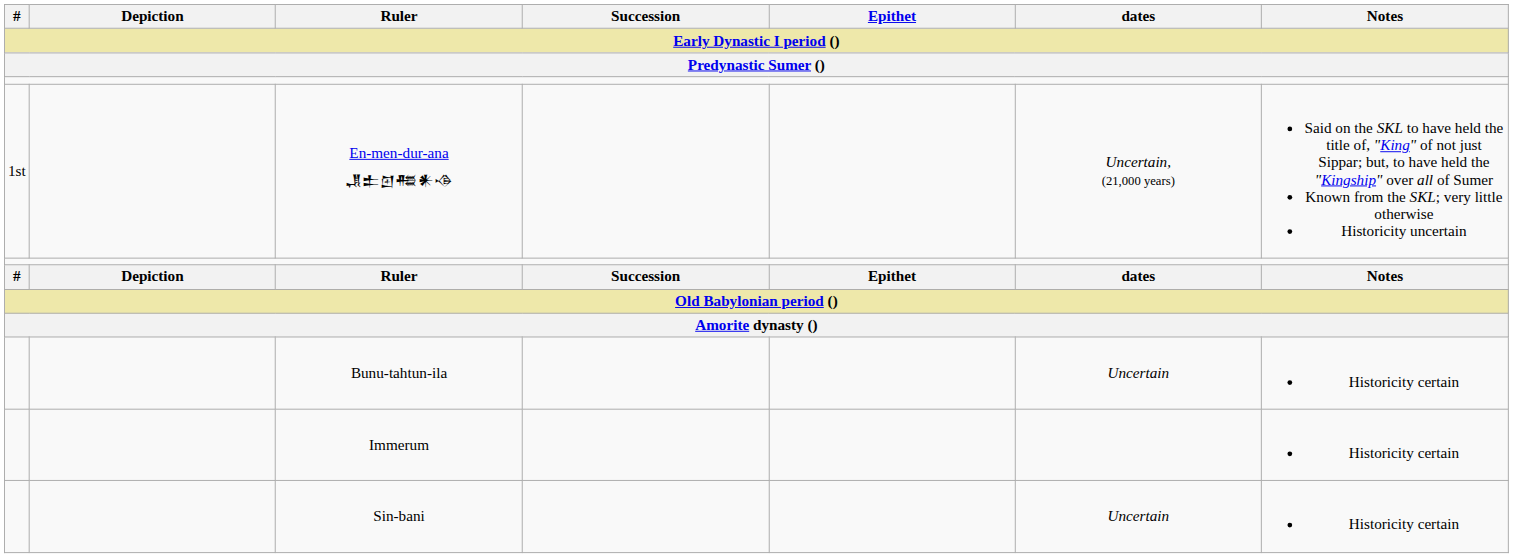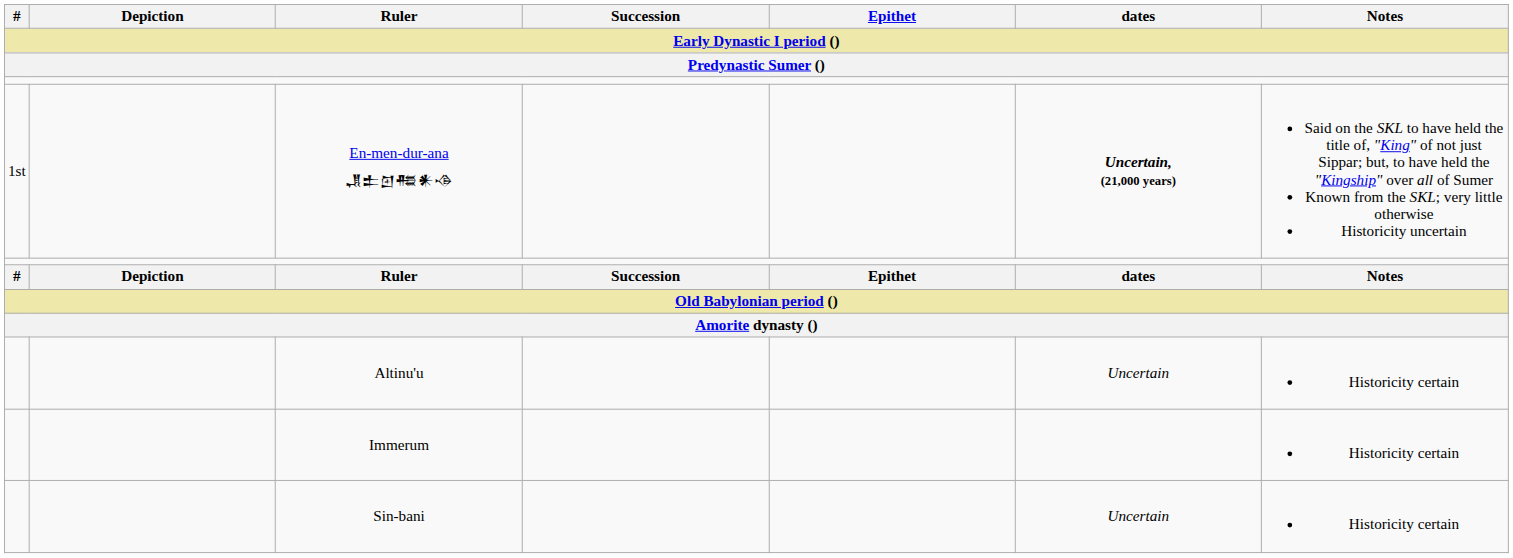En-men-dur-ana 𒂗𒉺𒇻𒍣𒀭𒈾 | dates: normal -> bold
+ row: Altinu'u | Uncertain | Historicity certain
- row: Bunu-tahtun-ila | Uncertain | Historicity certain
